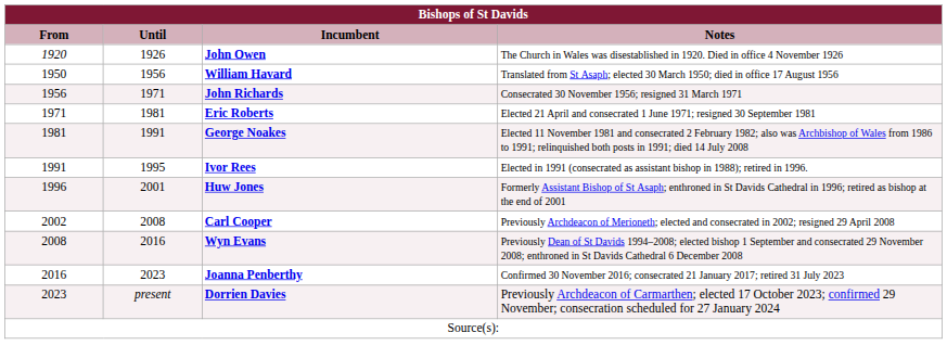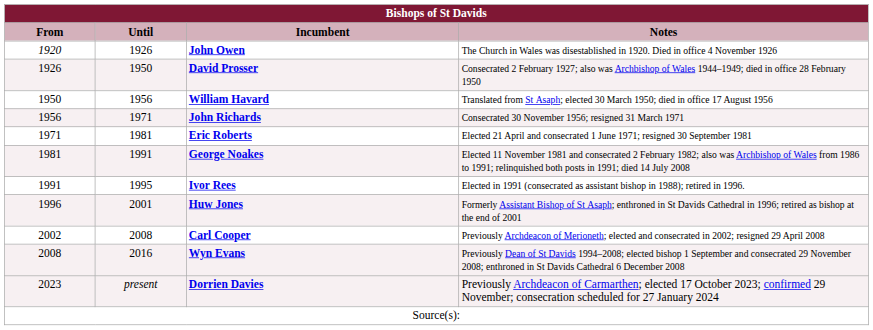+ row: 1926 | 1950 | David Prosser | Consecrated 2 February 1927; also was Archbishop of Wales 1944–1949; died in office 28 February 1950
- row: 2016 | 2023 | Joanna Penberthy | Confirmed 30 November 2016; consecrated 21 January 2017; retired 31 July 2023
